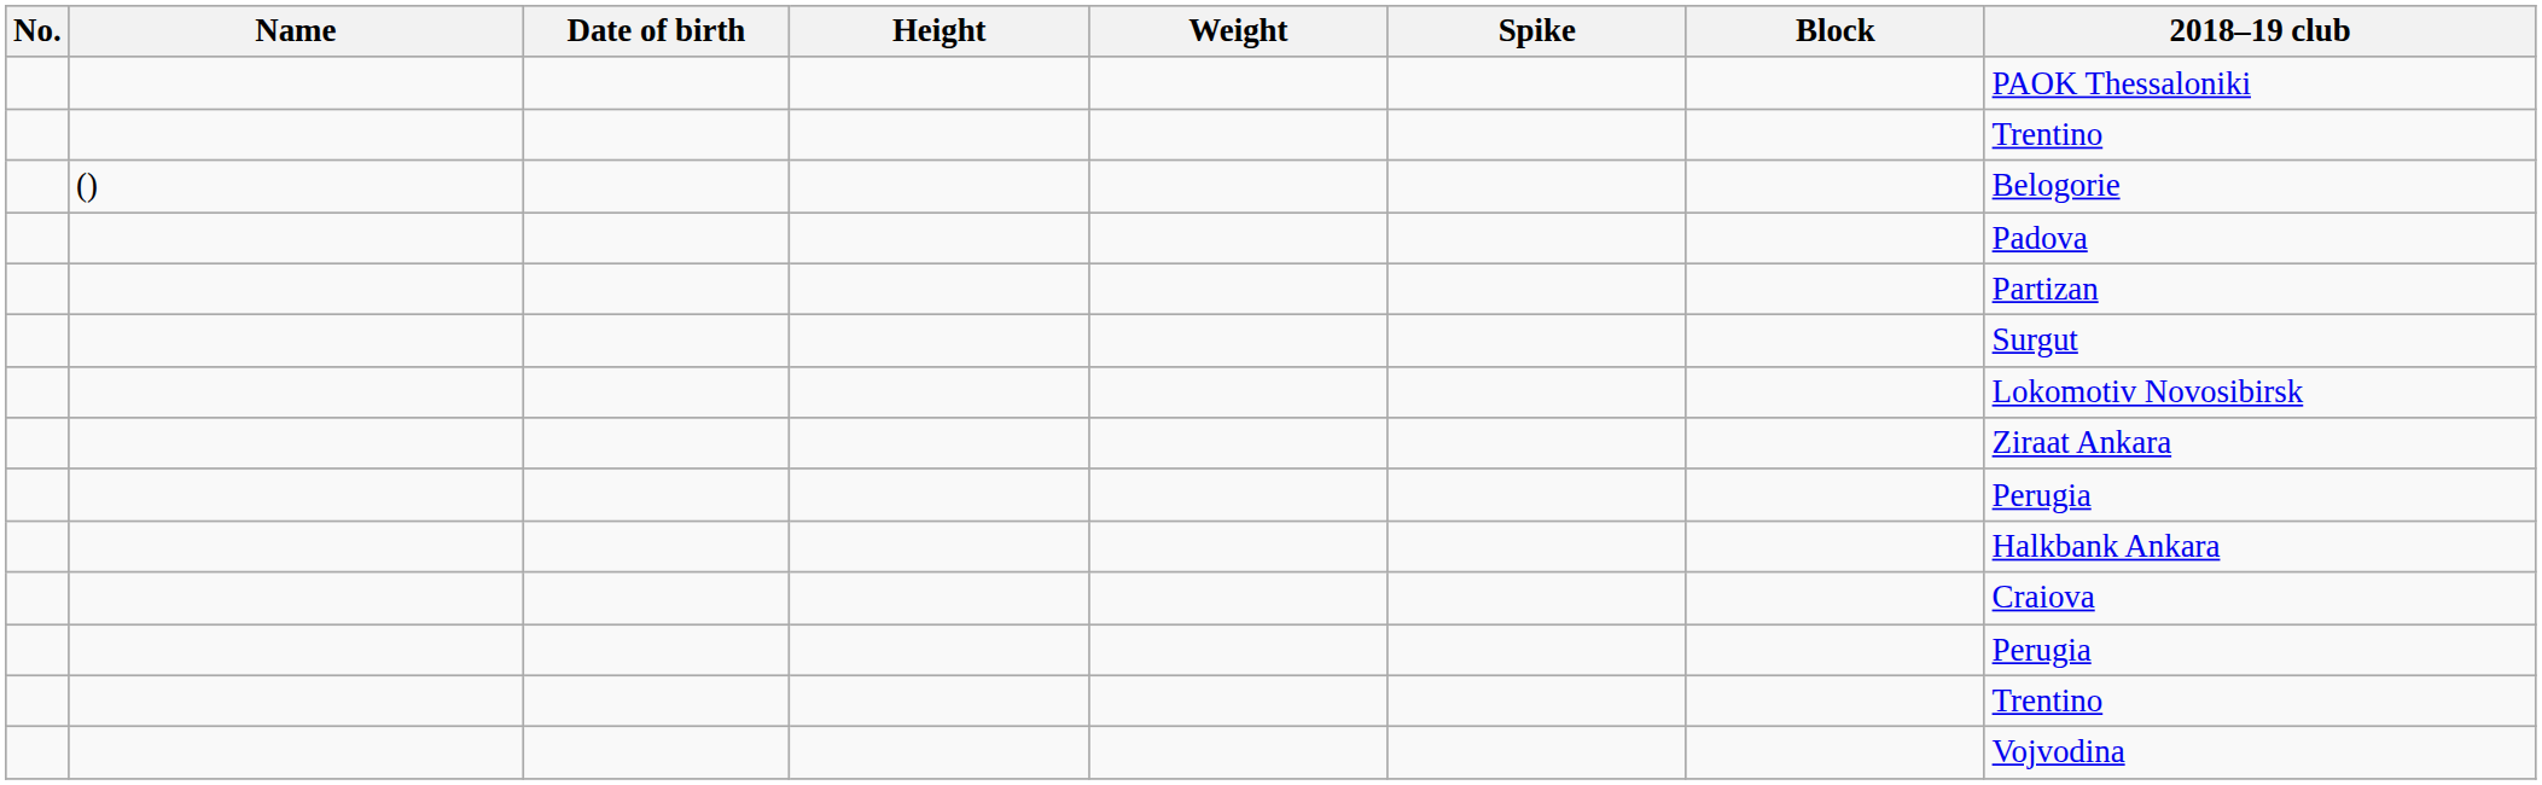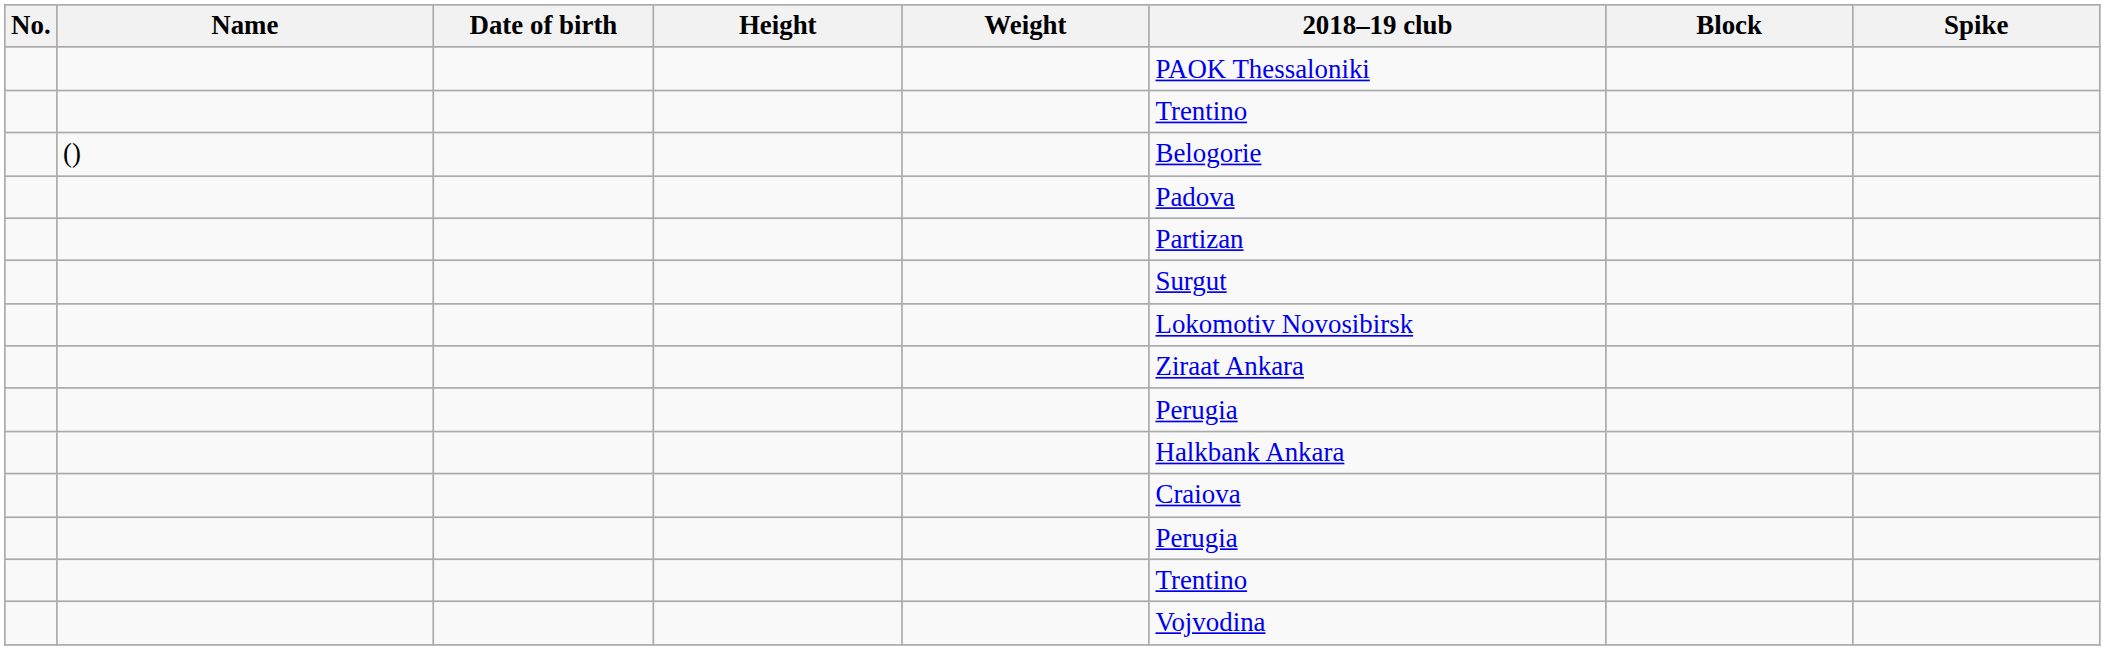columns swapped: Spike <-> 2018–19 club
